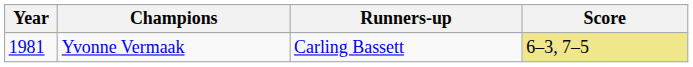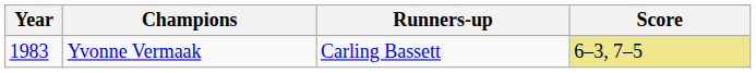Yvonne Vermaak | Year: 1981 -> 1983
